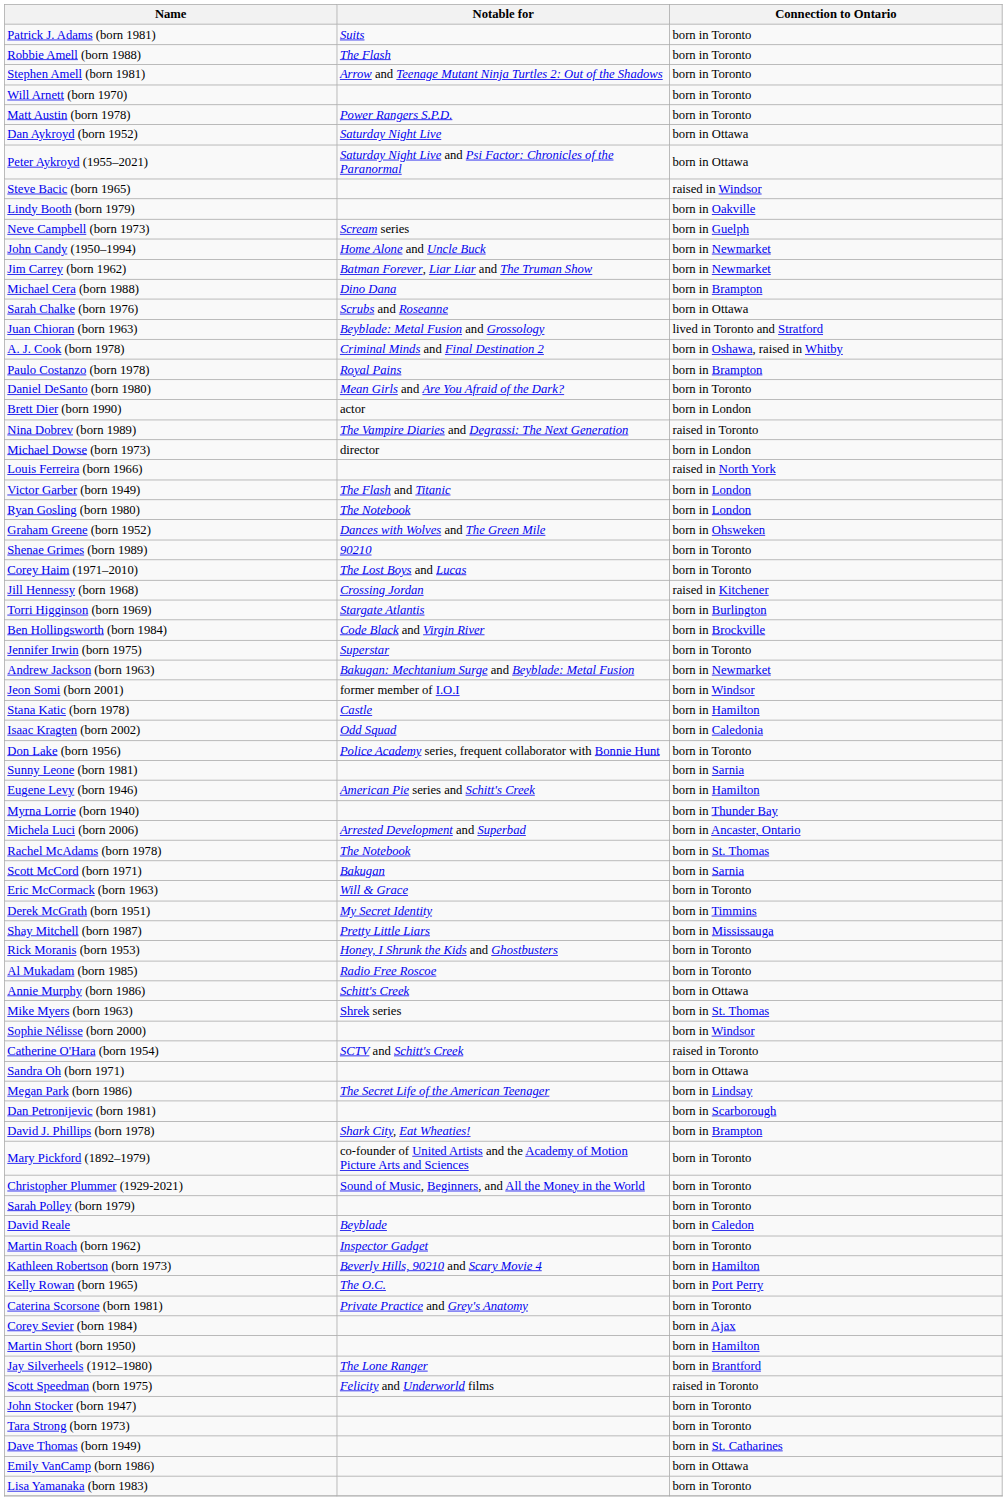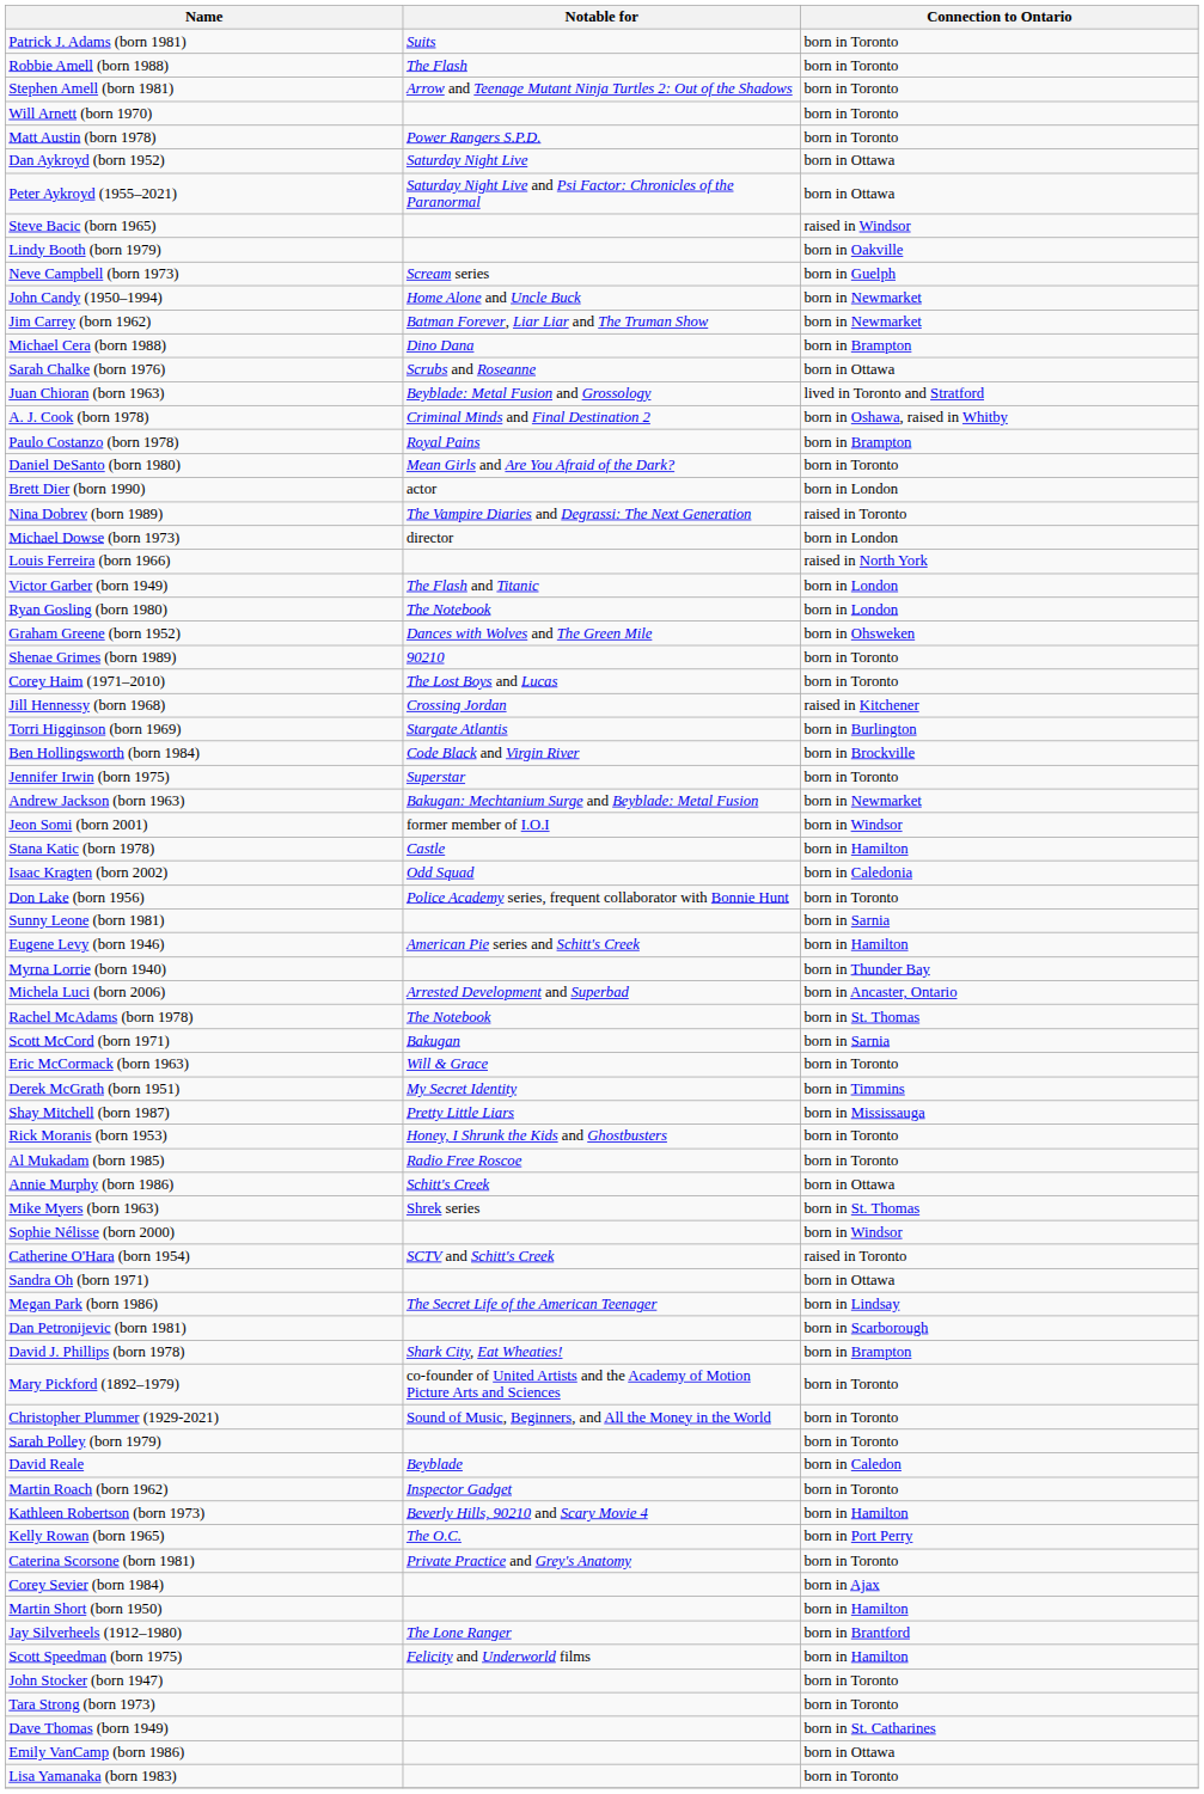Scott Speedman (born 1975) | Connection to Ontario: raised in Toronto -> born in Hamilton
